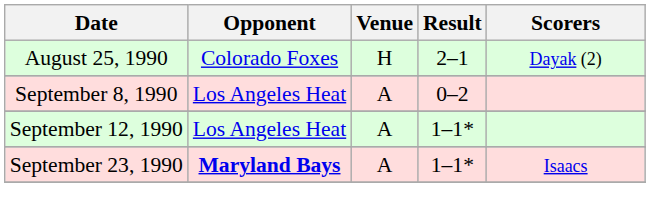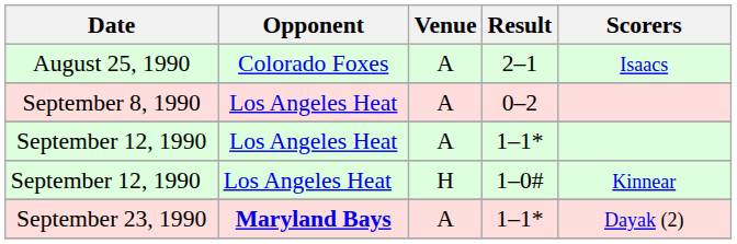August 25, 1990 | Venue: H -> A
August 25, 1990 | Scorers: Dayak (2) -> Isaacs
+ row: September 12, 1990 | Los Angeles Heat | H | 1–0# | Kinnear
September 23, 1990 | Scorers: Isaacs -> Dayak (2)
